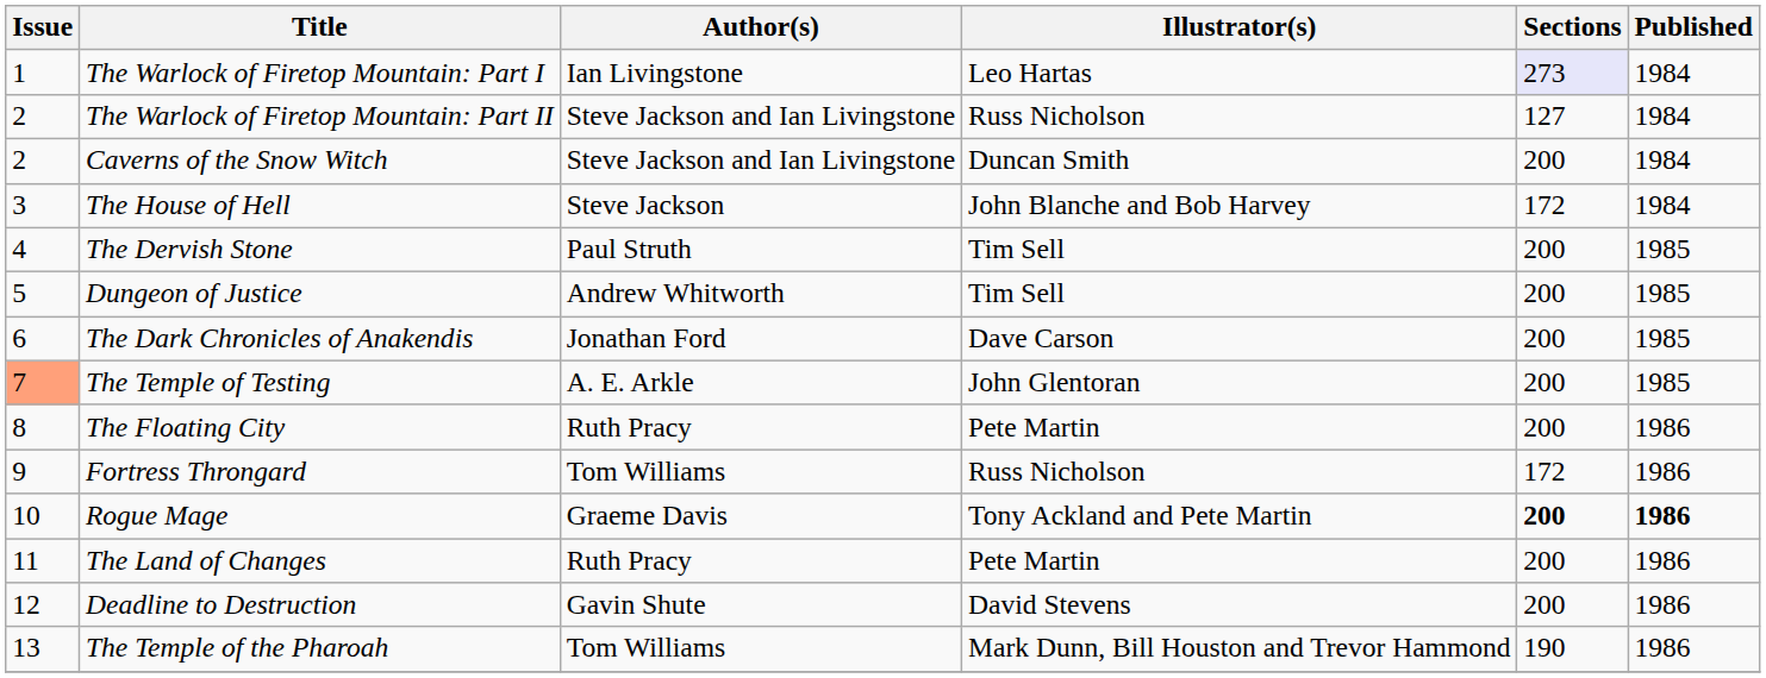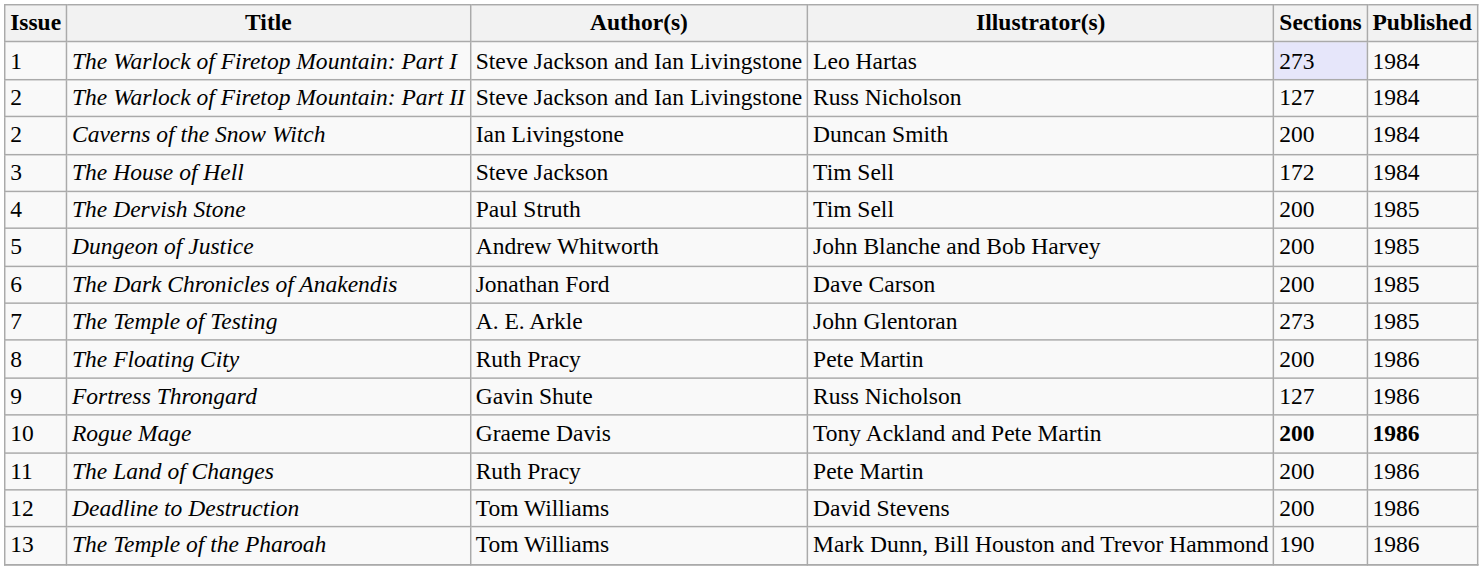The Warlock of Firetop Mountain: Part I | Author(s): Ian Livingstone -> Steve Jackson and Ian Livingstone
Caverns of the Snow Witch | Author(s): Steve Jackson and Ian Livingstone -> Ian Livingstone
The House of Hell | Illustrator(s): John Blanche and Bob Harvey -> Tim Sell
Dungeon of Justice | Illustrator(s): Tim Sell -> John Blanche and Bob Harvey
The Temple of Testing | Issue: lightsalmon background -> no background
The Temple of Testing | Sections: 200 -> 273
Fortress Throngard | Author(s): Tom Williams -> Gavin Shute
Fortress Throngard | Sections: 172 -> 127
Deadline to Destruction | Author(s): Gavin Shute -> Tom Williams
